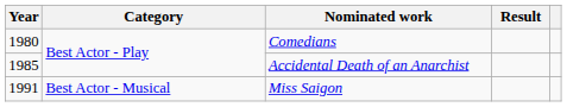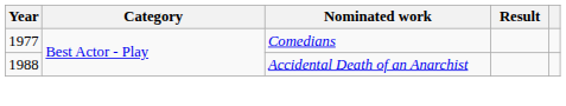Comedians | Year: 1980 -> 1977
Accidental Death of an Anarchist | Year: 1985 -> 1988
- row: 1991 | Best Actor - Musical | Miss Saigon
